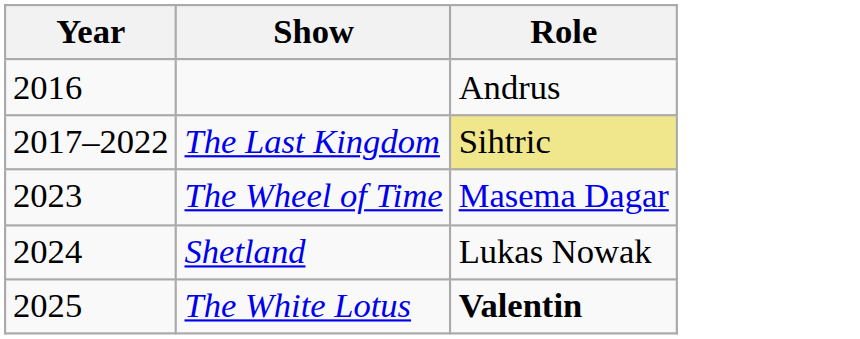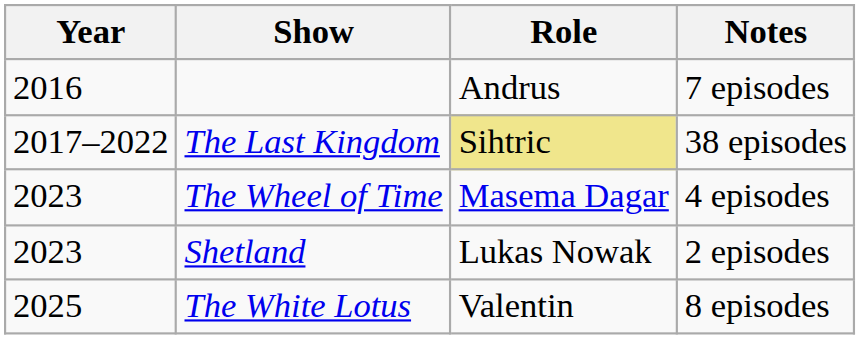+ column: Notes | 7 episodes | 38 episodes | 4 episodes | 2 episodes | 8 episodes
Shetland | Year: 2024 -> 2023
The White Lotus | Role: bold -> normal
